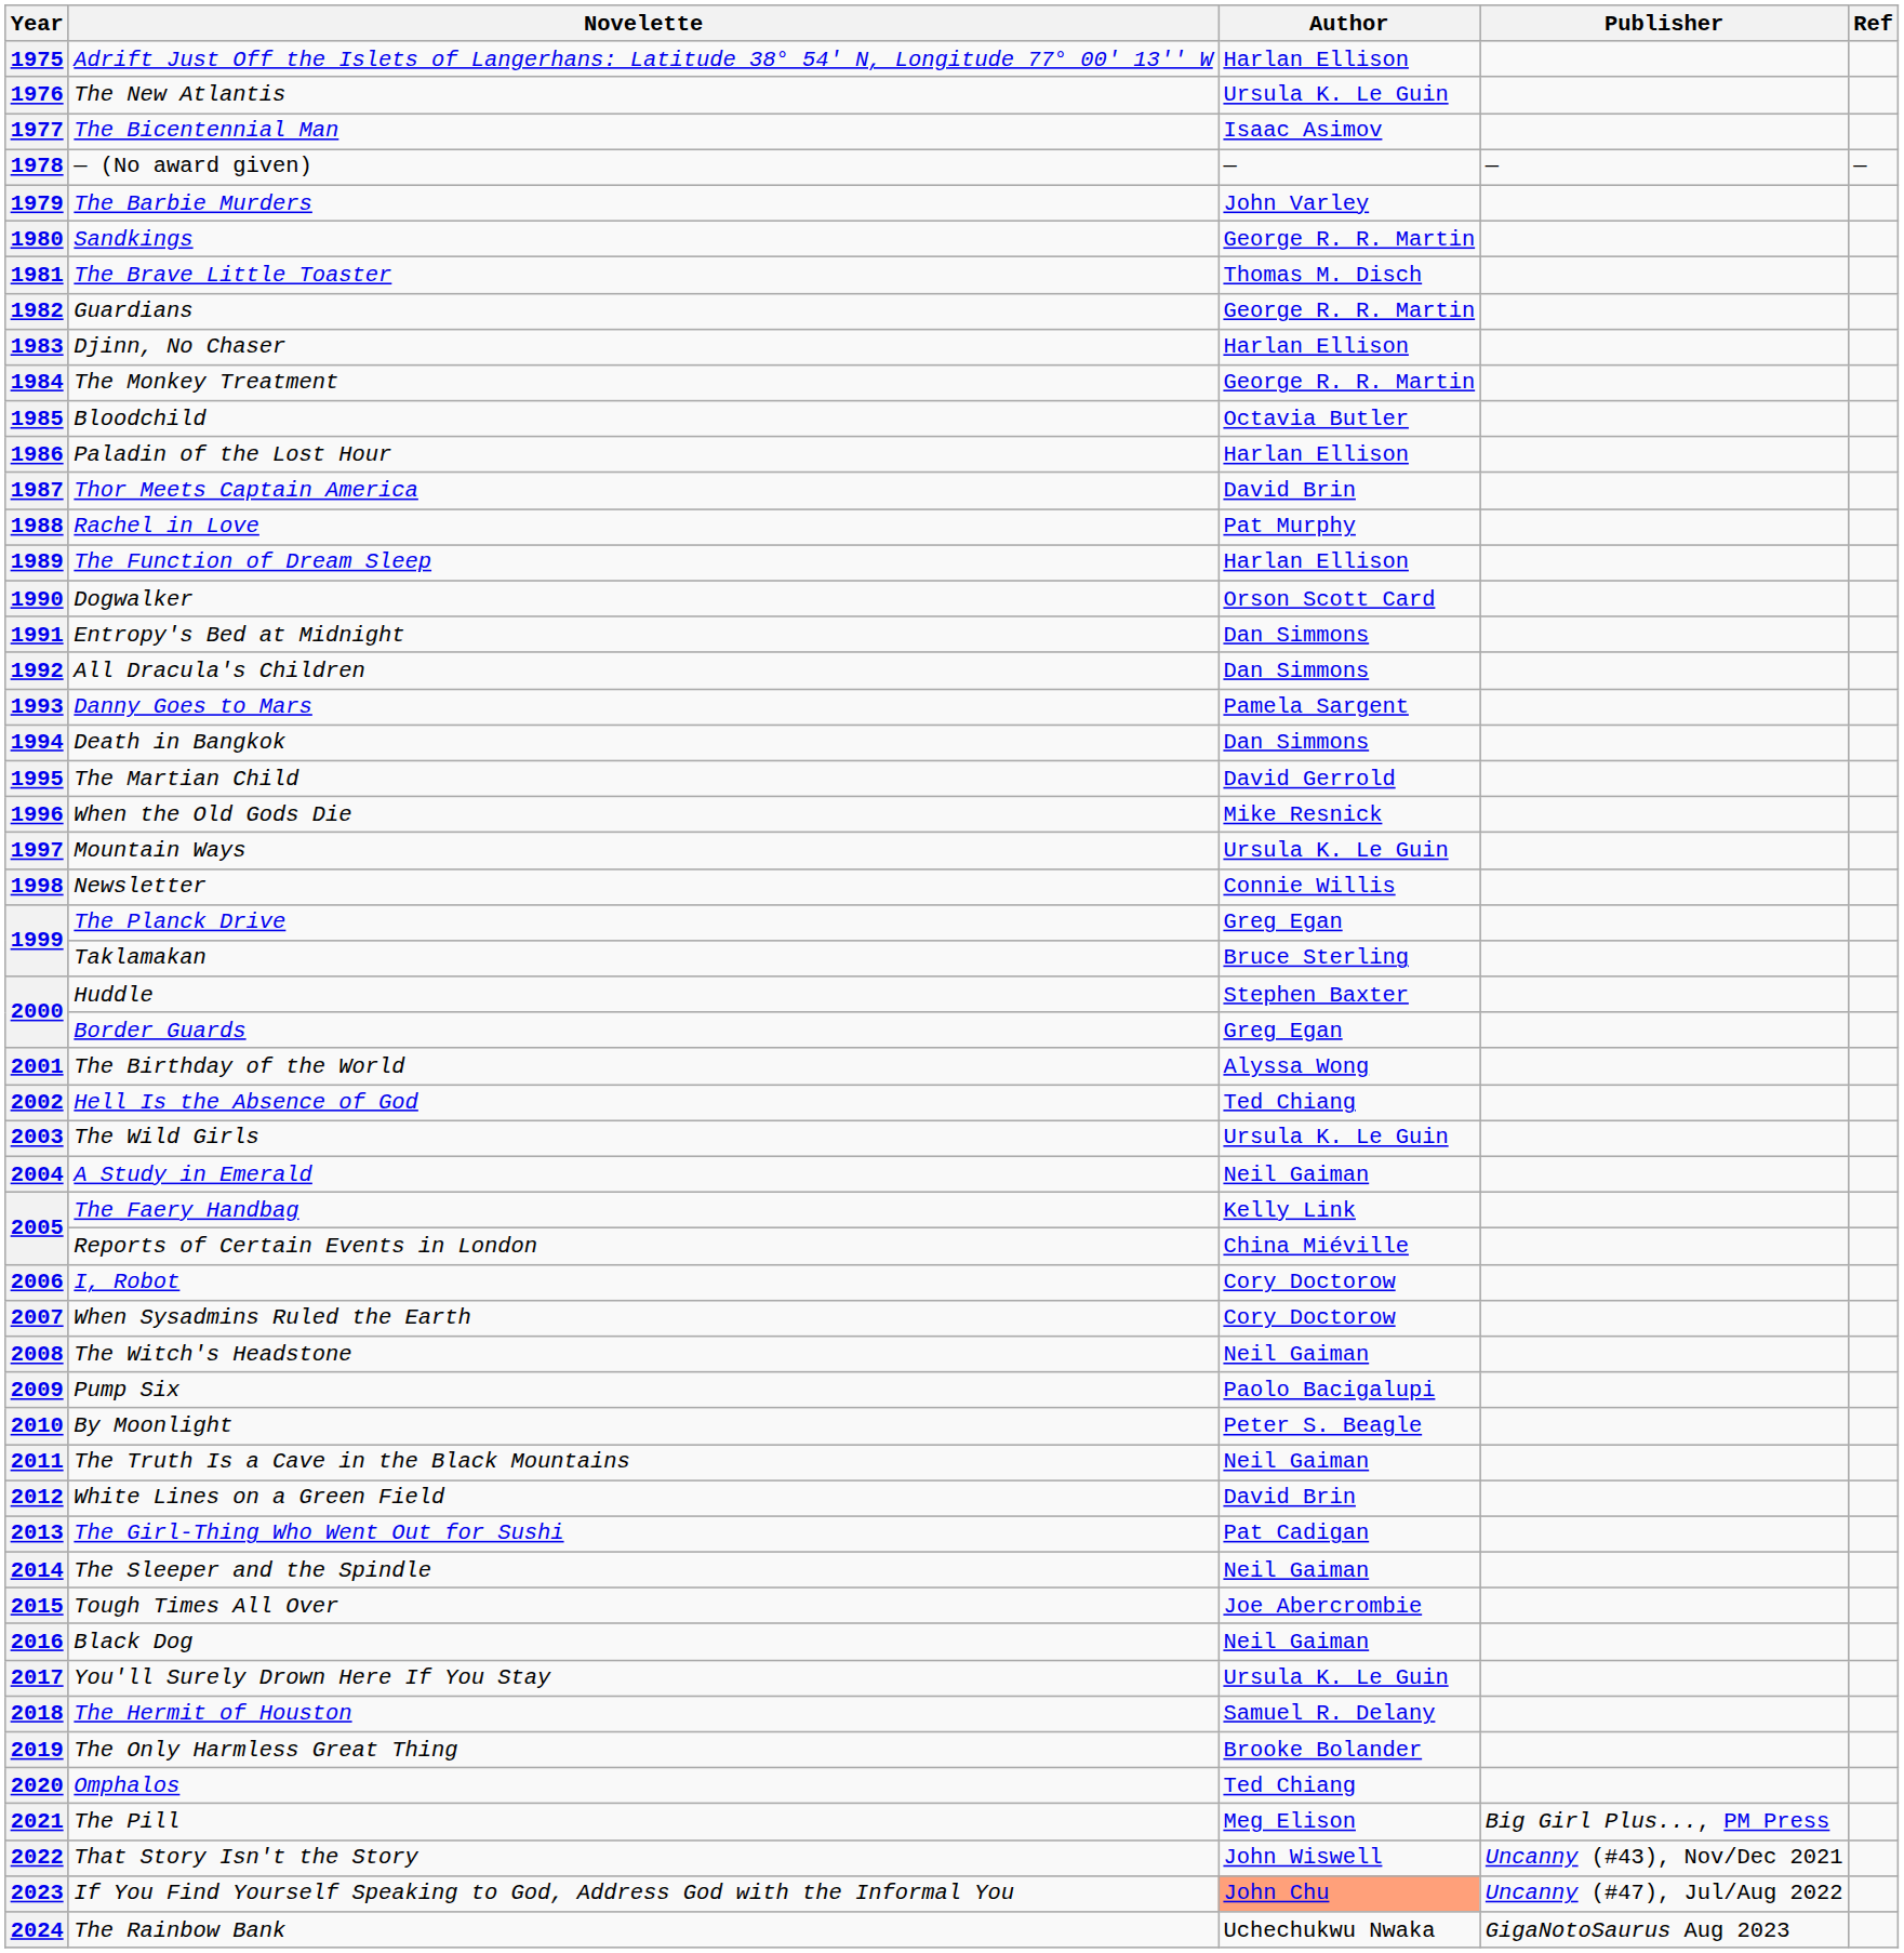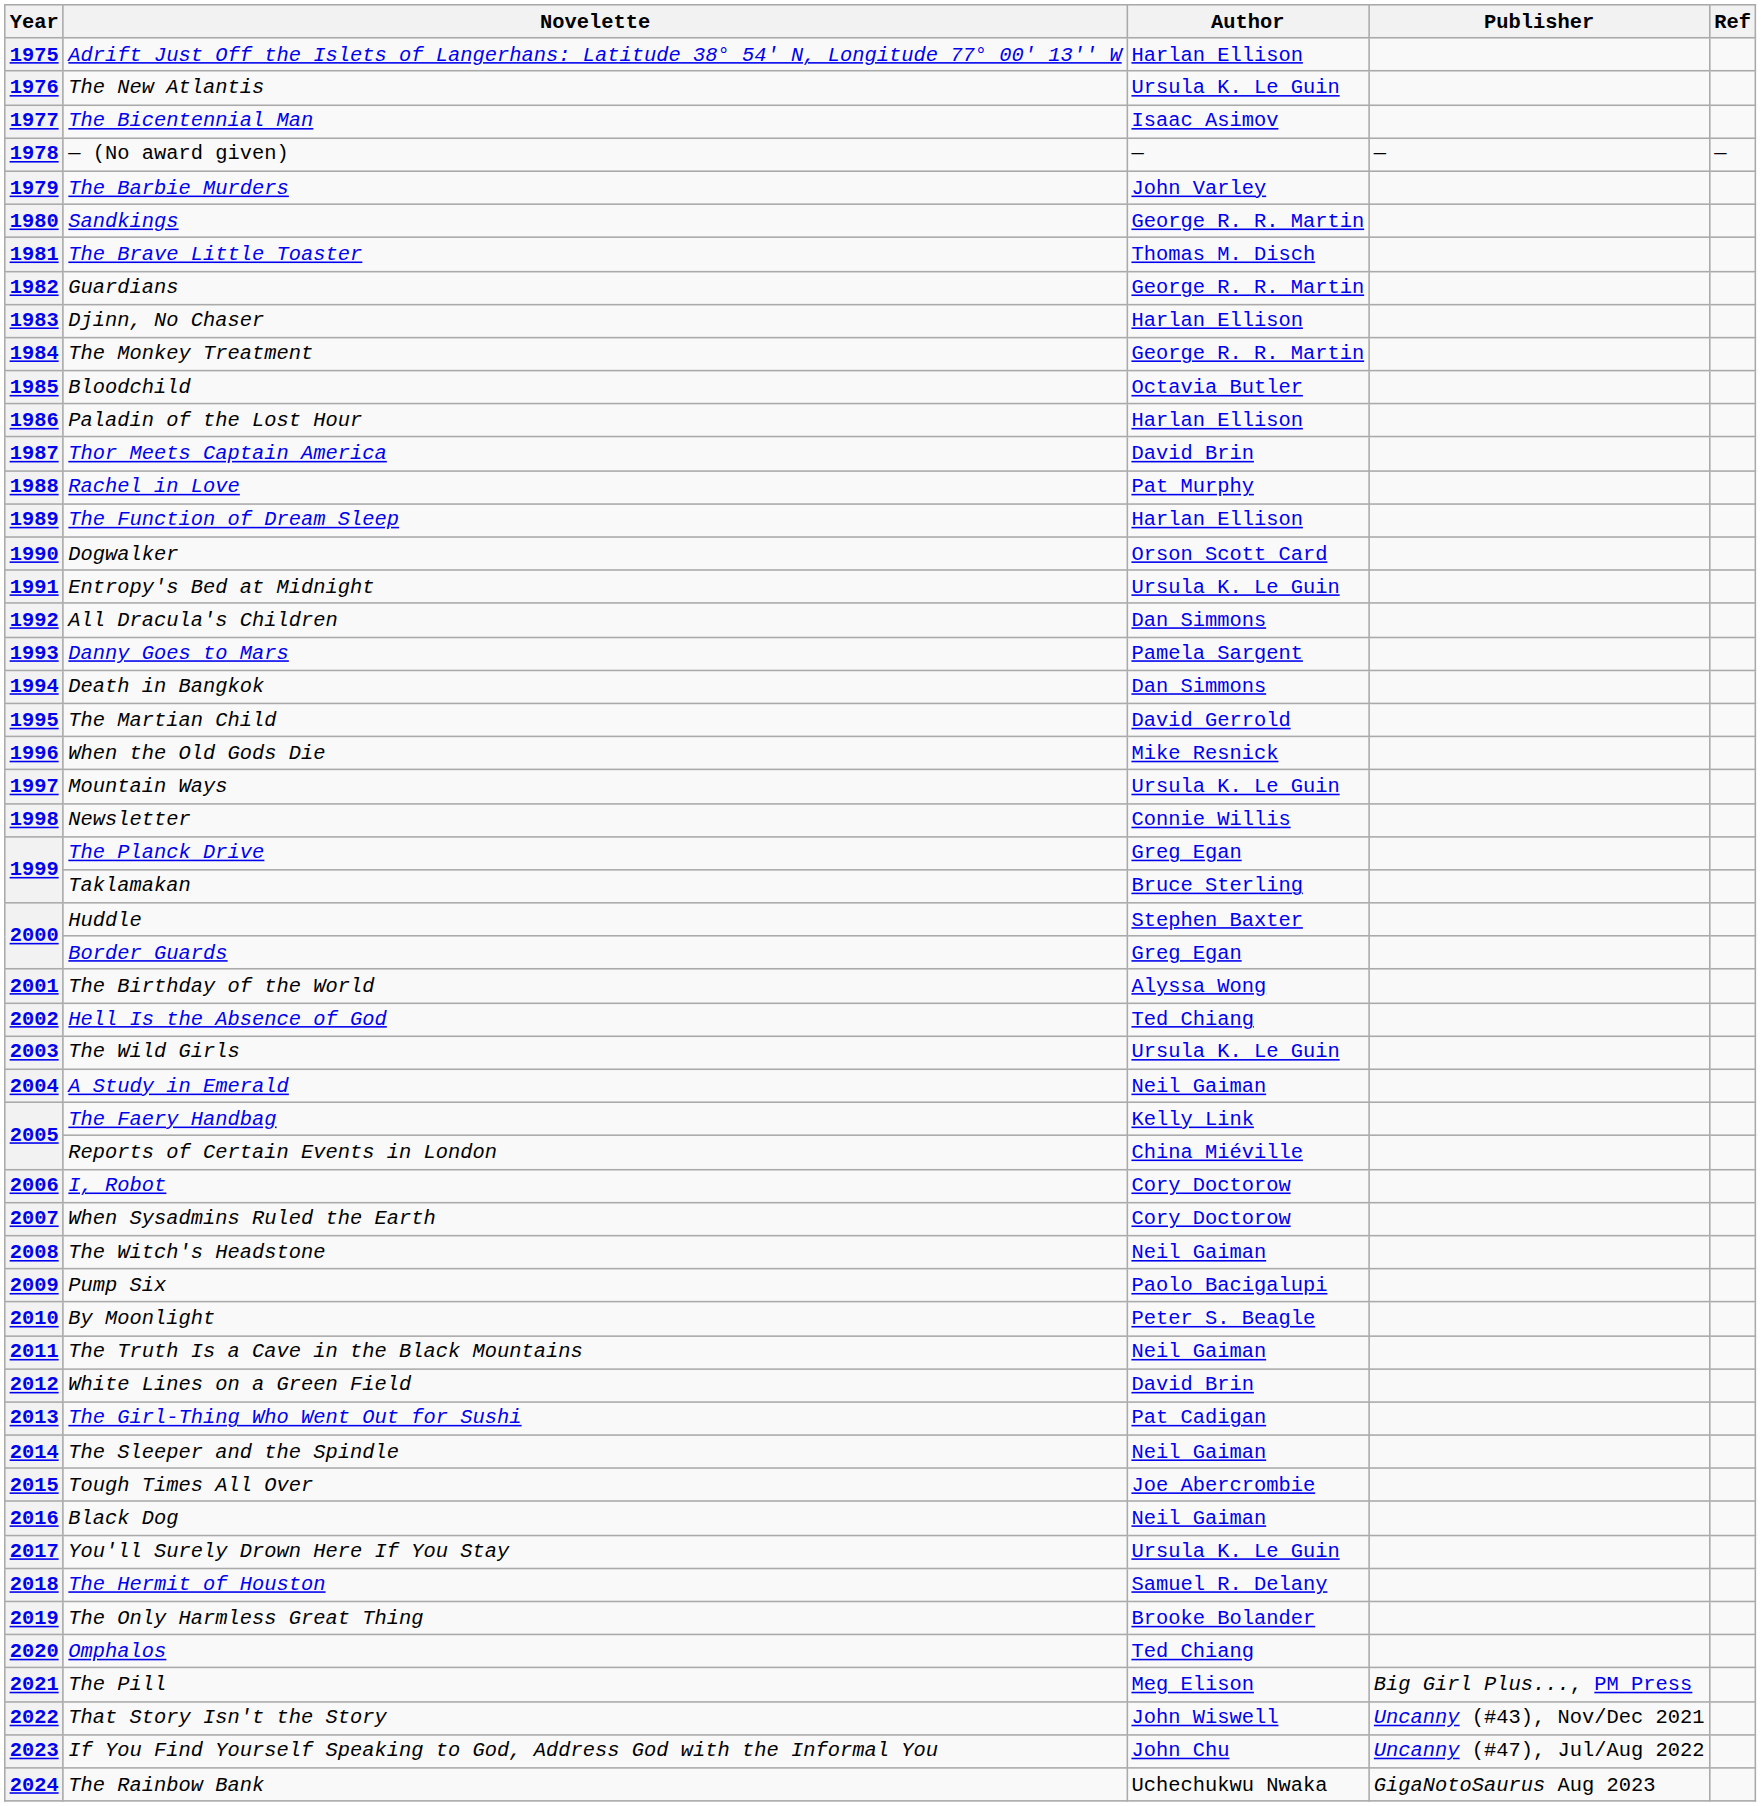1991 | Author: Dan Simmons -> Ursula K. Le Guin
2023 | Author: lightsalmon background -> no background
